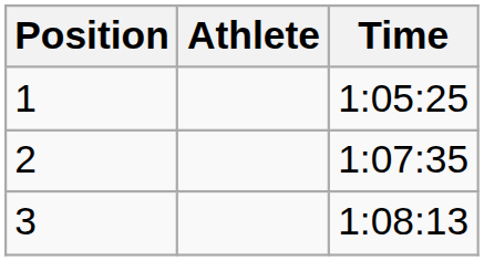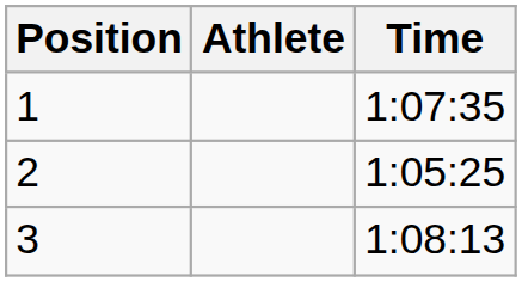1 | Time: 1:05:25 -> 1:07:35
2 | Time: 1:07:35 -> 1:05:25
